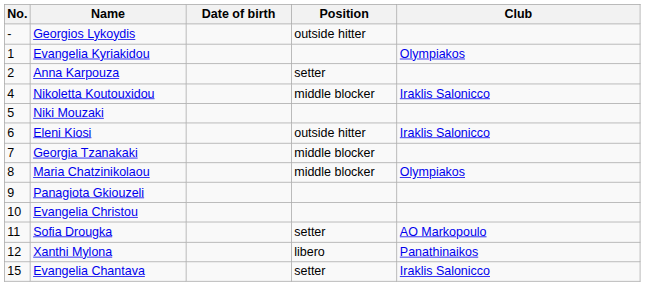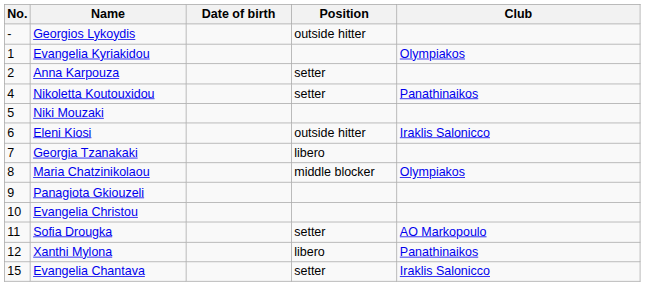Nikoletta Koutouxidou | Position: middle blocker -> setter
Nikoletta Koutouxidou | Club: Iraklis Salonicco -> Panathinaikos
Georgia Tzanakaki | Position: middle blocker -> libero
